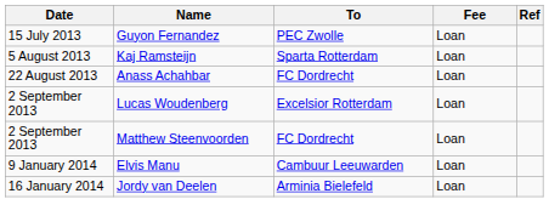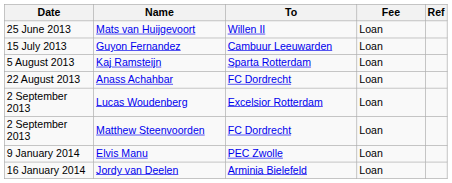+ row: 25 June 2013 | Mats van Huijgevoort | Willen II | Loan
Guyon Fernandez | To: PEC Zwolle -> Cambuur Leeuwarden
Elvis Manu | To: Cambuur Leeuwarden -> PEC Zwolle
